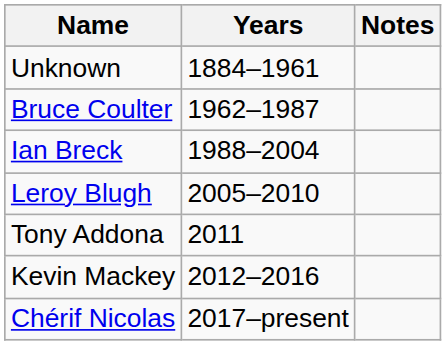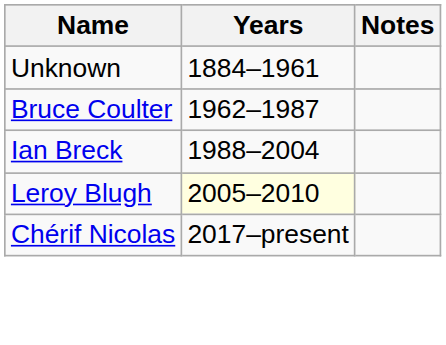Leroy Blugh | Years: no background -> lightyellow background
- row: Tony Addona | 2011
- row: Kevin Mackey | 2012–2016
